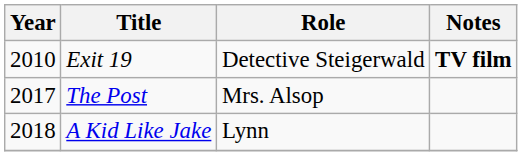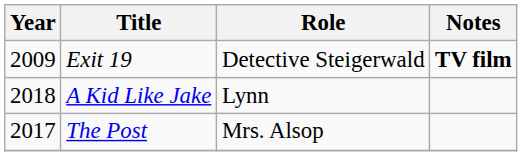Exit 19 | Year: 2010 -> 2009
rows swapped: The Post <-> A Kid Like Jake
